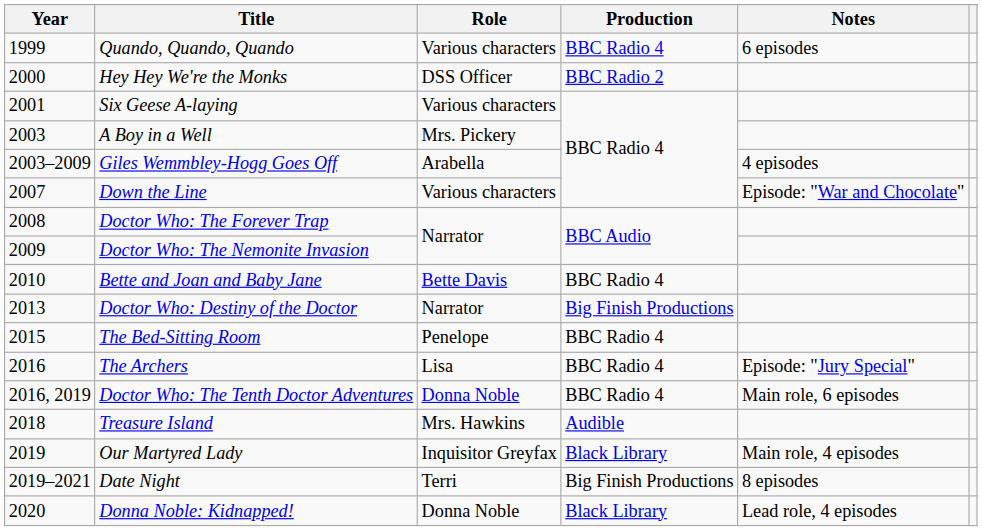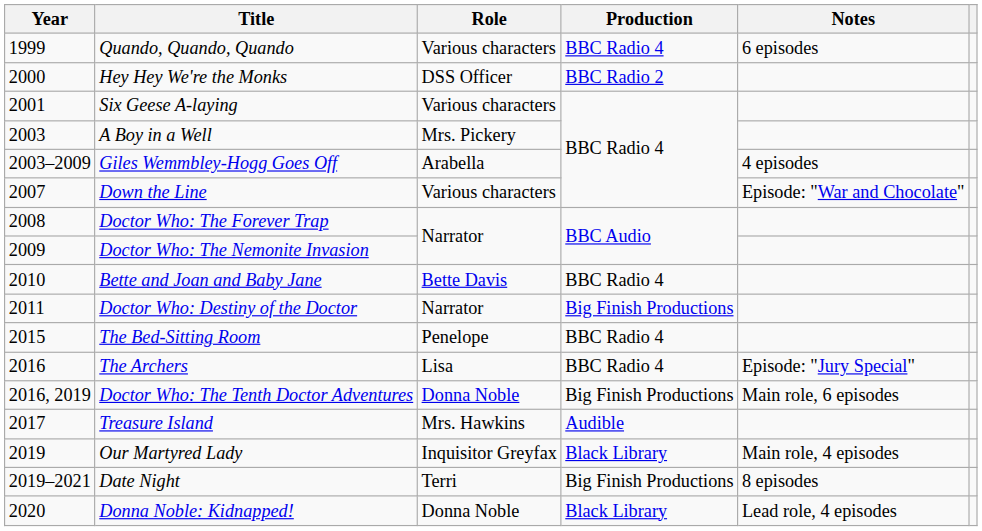Doctor Who: Destiny of the Doctor | Year: 2013 -> 2011
Doctor Who: The Tenth Doctor Adventures | Production: BBC Radio 4 -> Big Finish Productions
Treasure Island | Year: 2018 -> 2017
